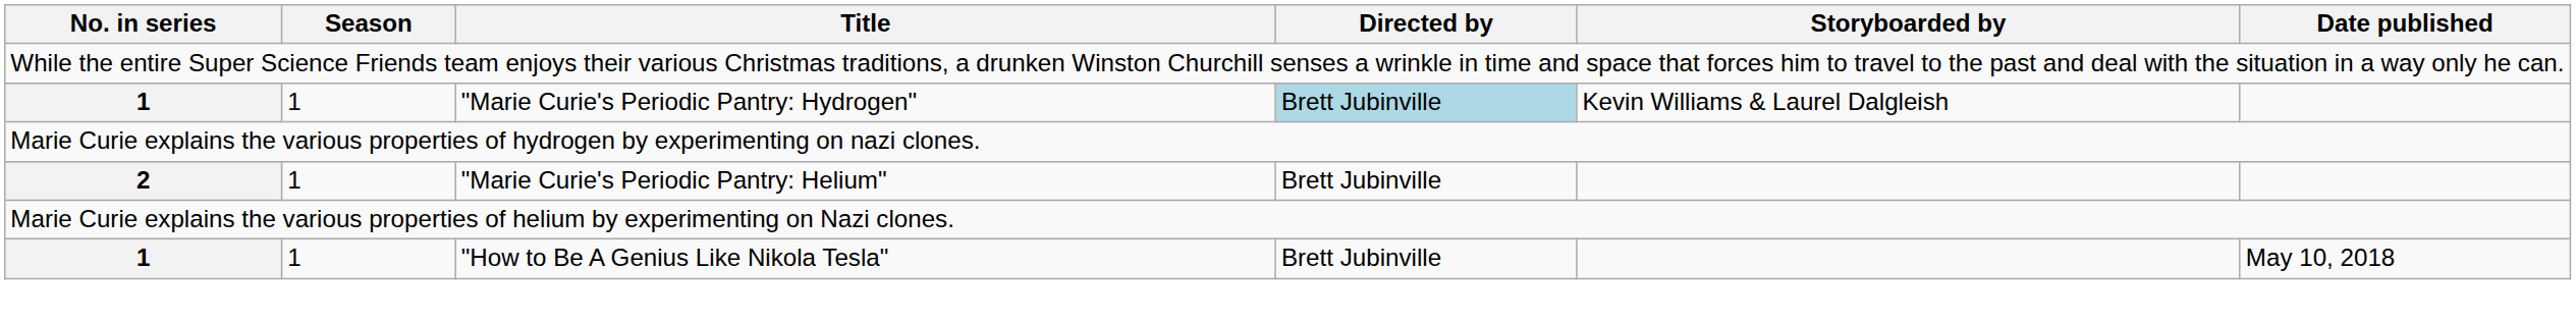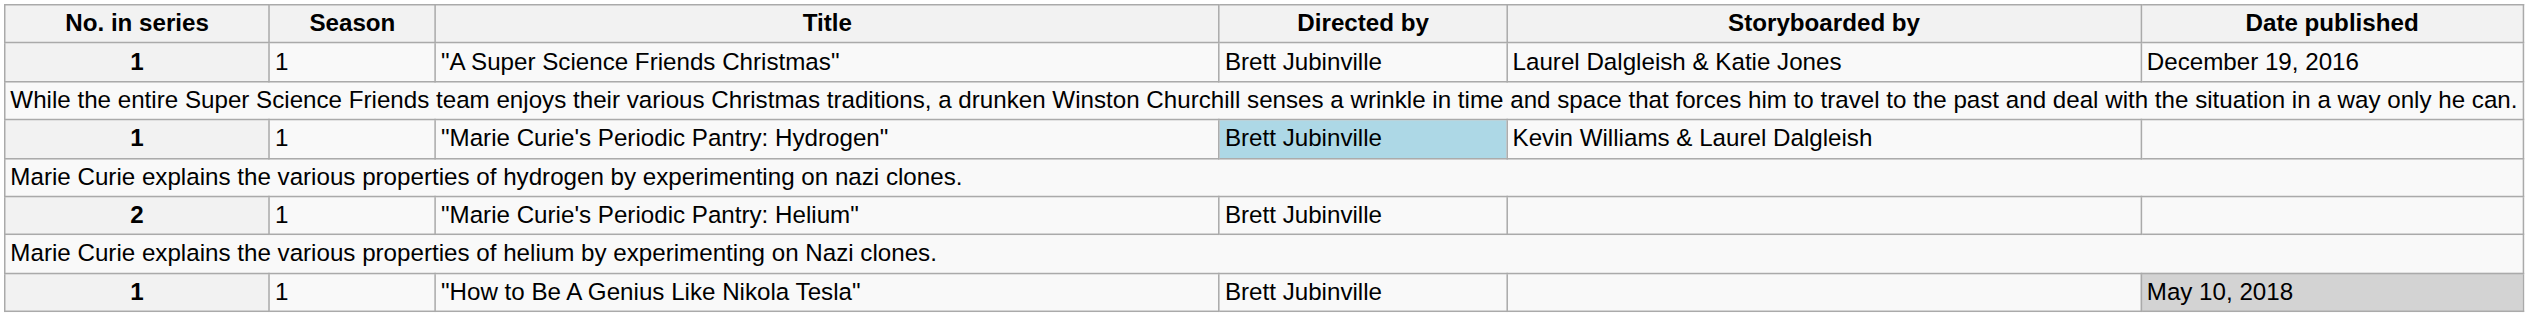+ row: 1 | 1 | "A Super Science Friends Christmas" | Brett Jubinville | Laurel Dalgleish & Katie Jones | December 19, 2016
"How to Be A Genius Like Nikola Tesla" | Date published: no background -> lightgrey background
